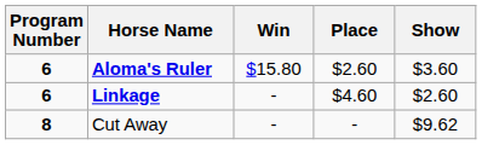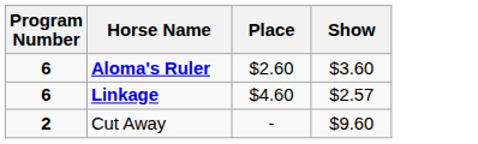- column: Win | $15.80 | - | -
Linkage | Show: $2.60 -> $2.57
Cut Away | Program Number: 8 -> 2
Cut Away | Show: $9.62 -> $9.60
